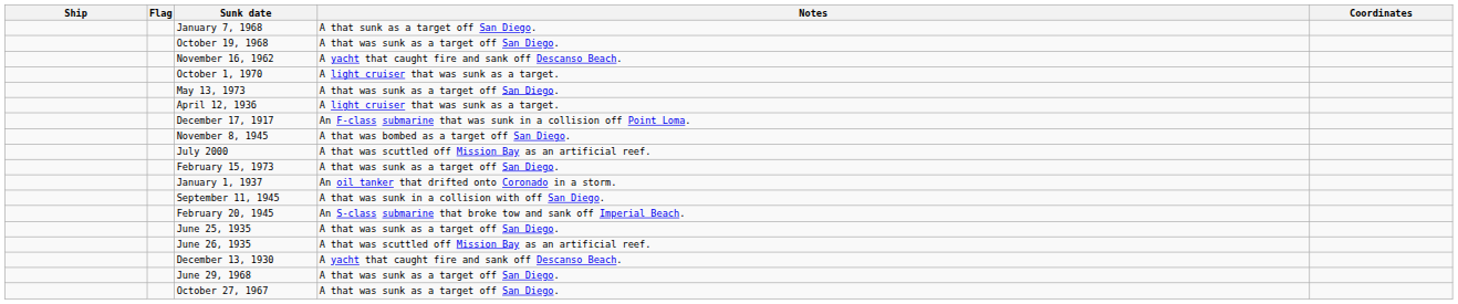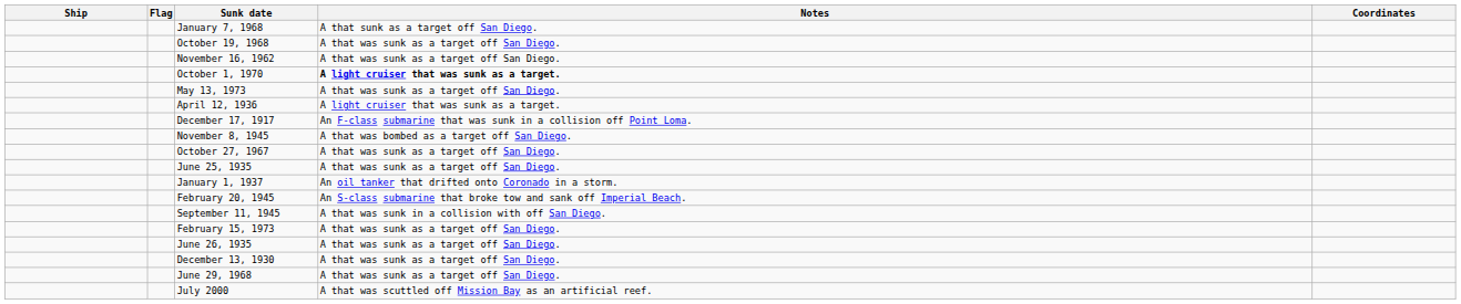November 16, 1962 | Notes: A yacht that caught fire and sank off Descanso Beach. -> A that was sunk as a target off San Diego.
October 1, 1970 | Notes: normal -> bold
rows swapped: October 27, 1967 <-> July 2000
rows swapped: June 25, 1935 <-> February 15, 1973
rows swapped: September 11, 1945 <-> February 20, 1945
June 26, 1935 | Notes: A that was scuttled off Mission Bay as an artificial reef. -> A that was sunk as a target off San Diego.
December 13, 1930 | Notes: A yacht that caught fire and sank off Descanso Beach. -> A that was sunk as a target off San Diego.
